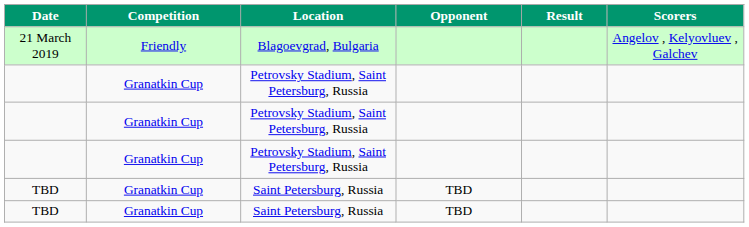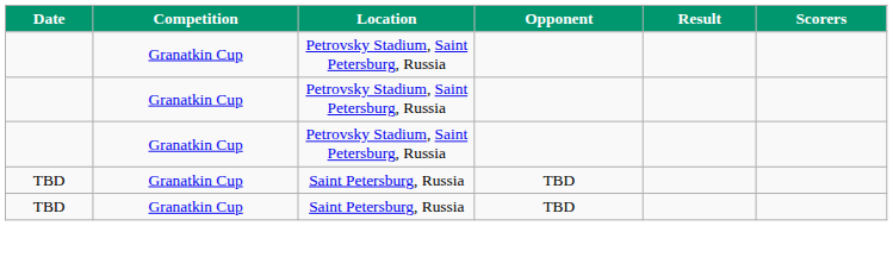- row: 21 March 2019 | Friendly | Blagoevgrad, Bulgaria | Angelov , Kelyovluev , Galchev
